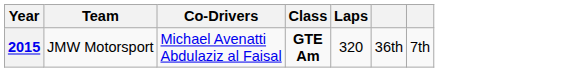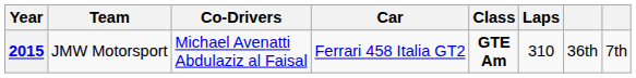+ column: Car | Ferrari 458 Italia GT2
2015 | Laps: 320 -> 310
